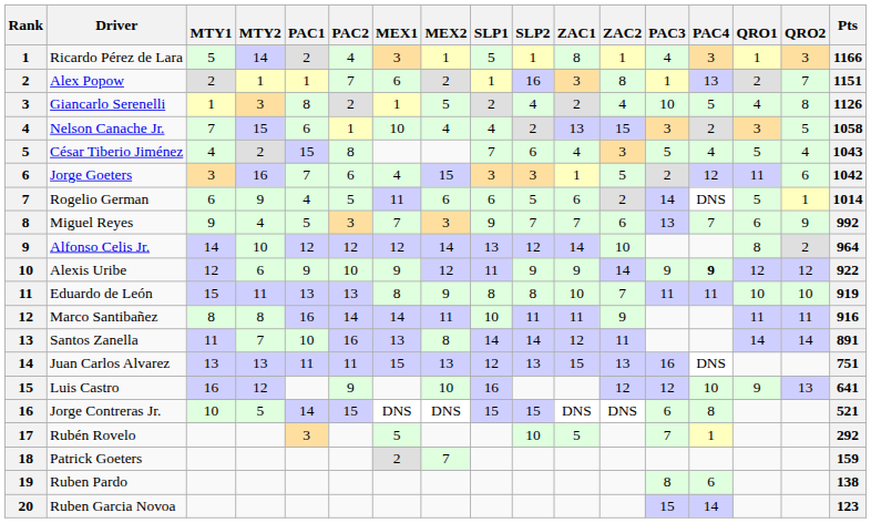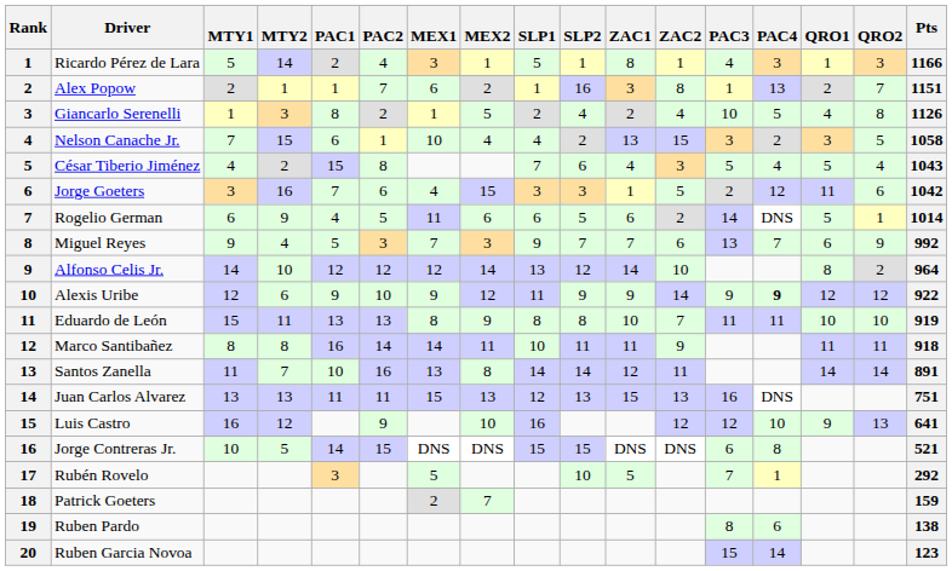Marco Santibañez | Pts: 916 -> 918
